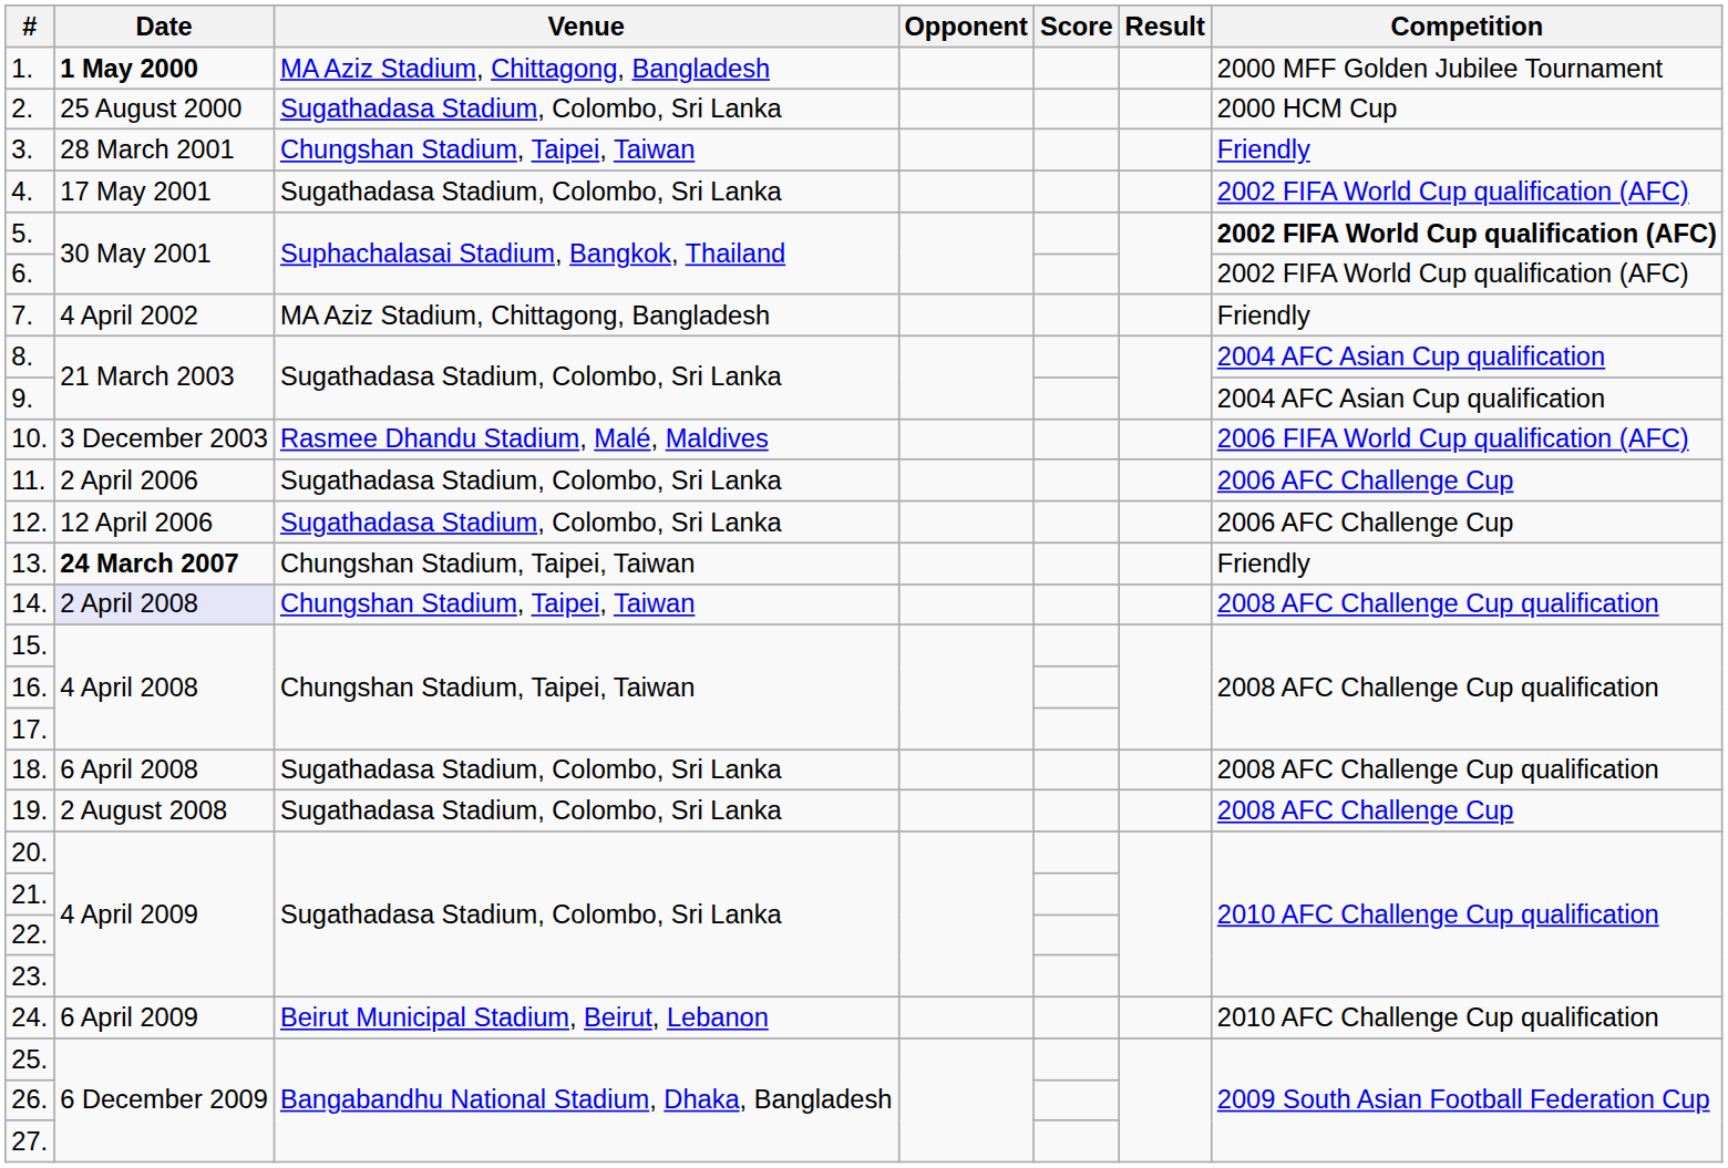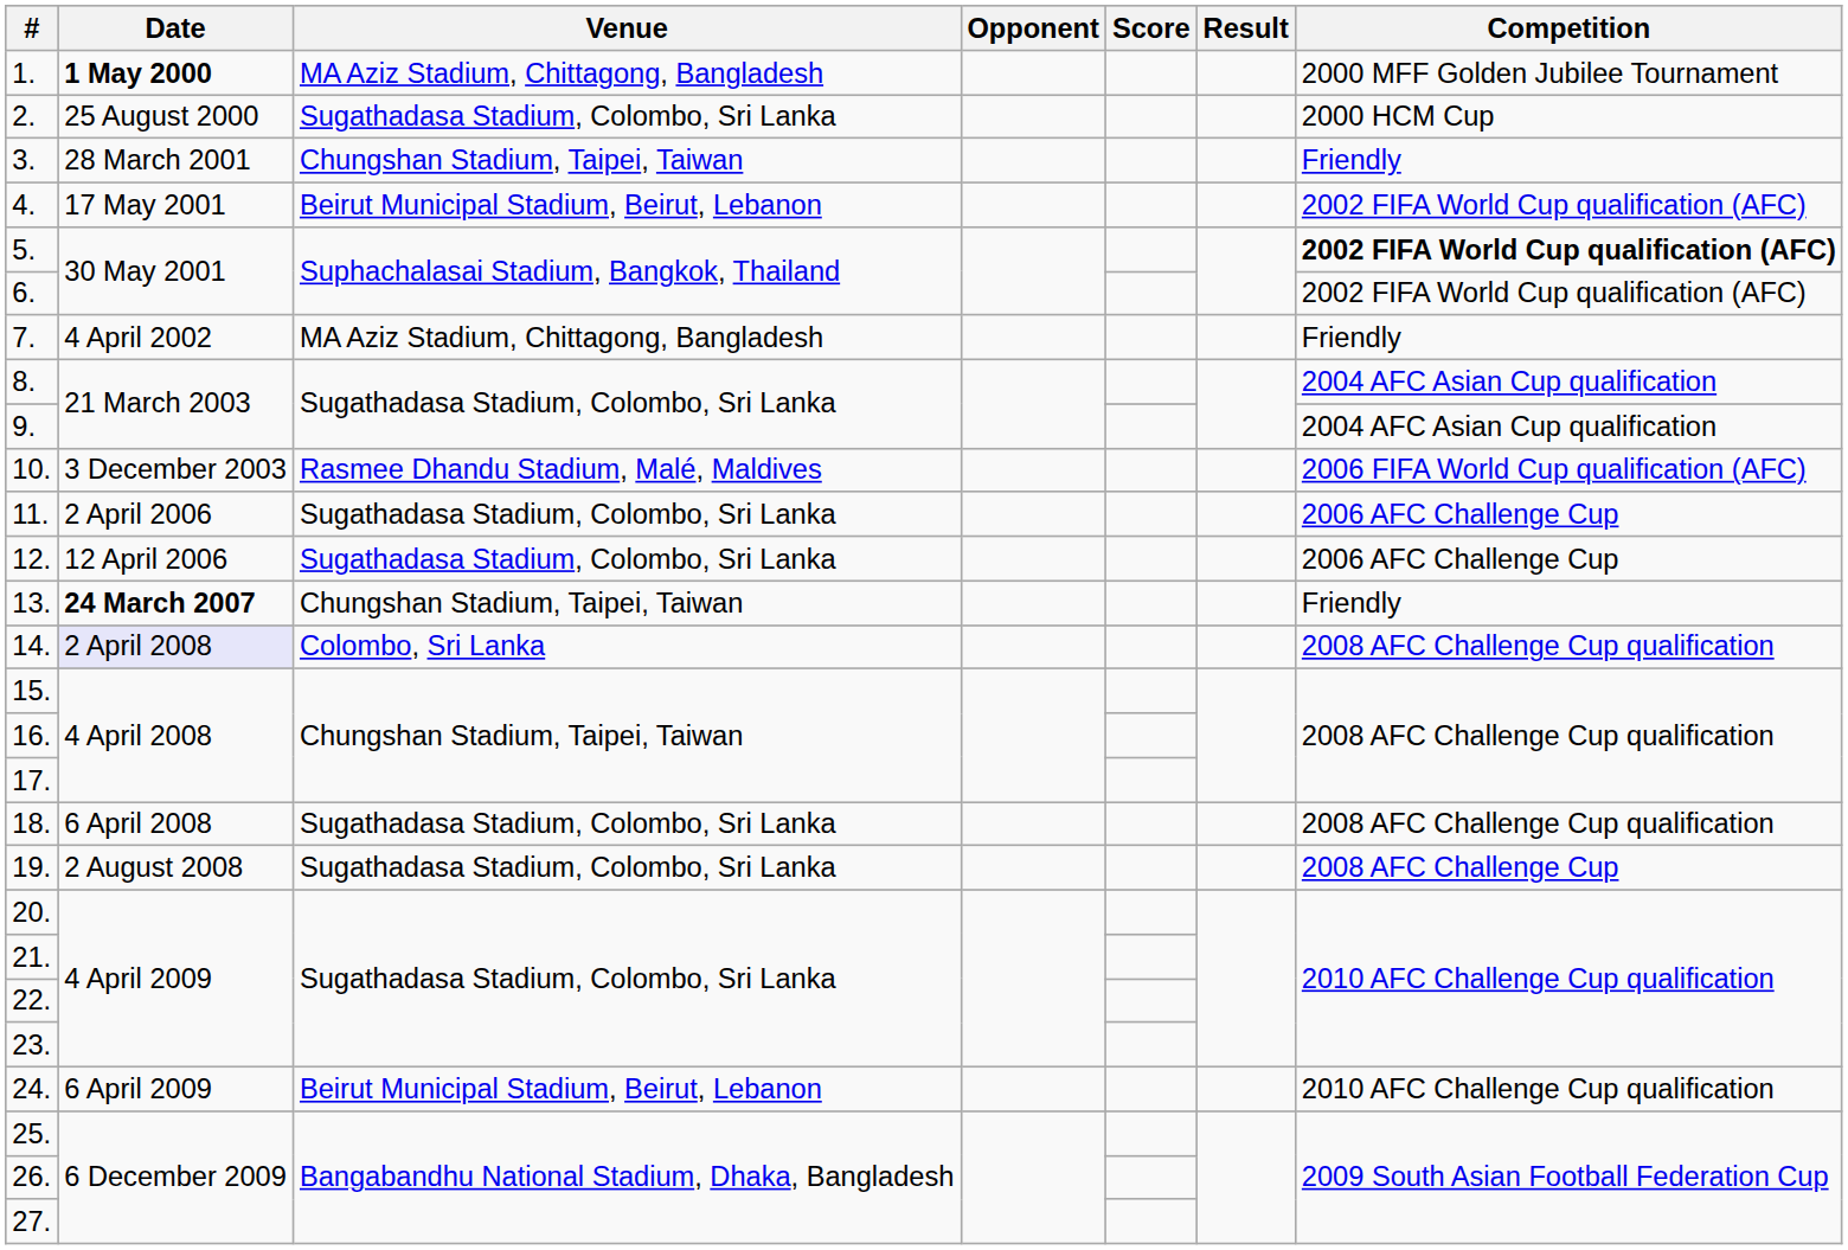4. | Venue: Sugathadasa Stadium, Colombo, Sri Lanka -> Beirut Municipal Stadium, Beirut, Lebanon
14. | Venue: Chungshan Stadium, Taipei, Taiwan -> Colombo, Sri Lanka
